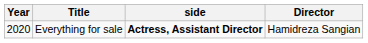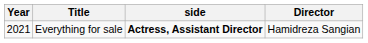Everything for sale | Year: 2020 -> 2021
